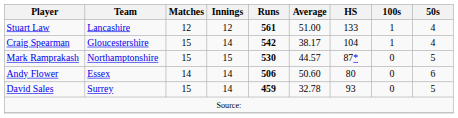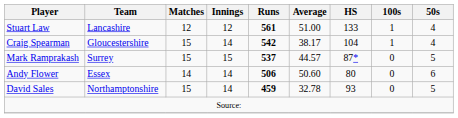Mark Ramprakash | Team: Northamptonshire -> Surrey
Mark Ramprakash | Runs: 530 -> 537
David Sales | Team: Surrey -> Northamptonshire
